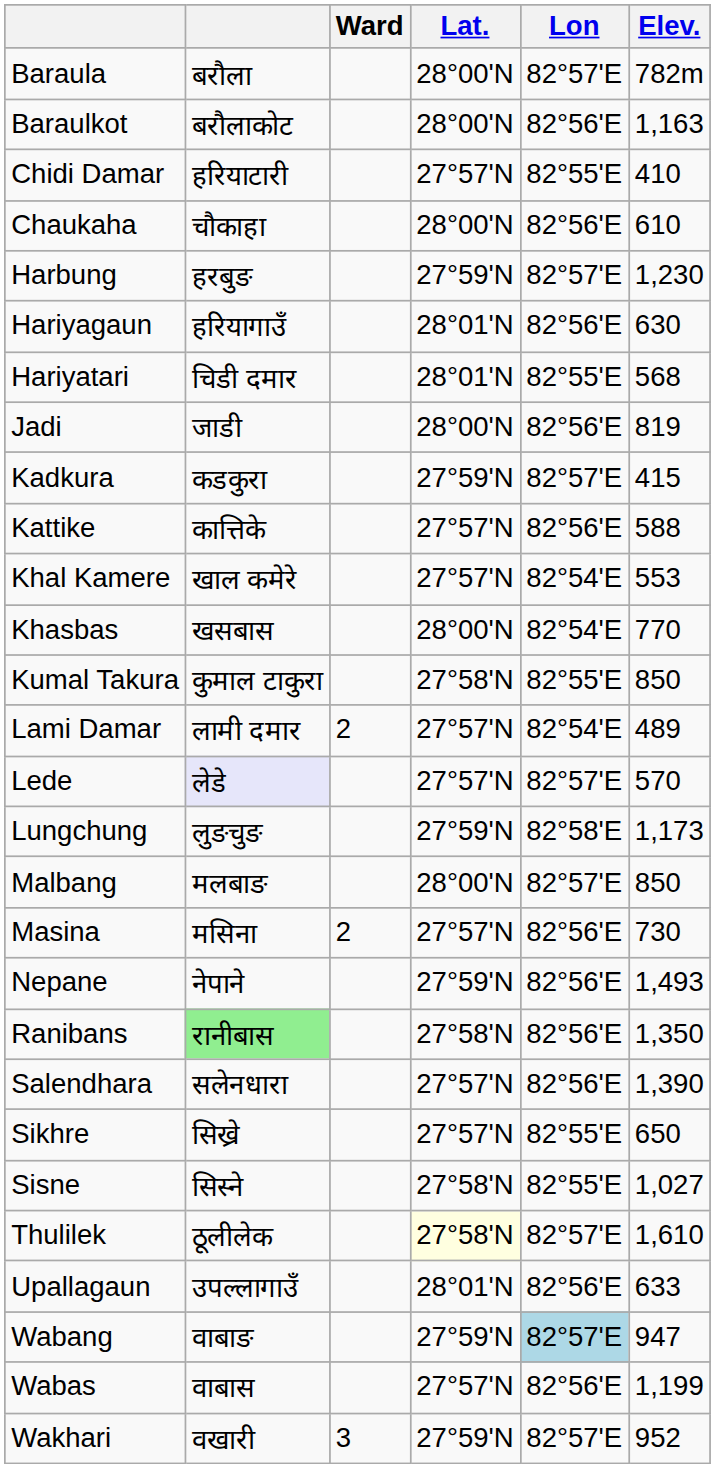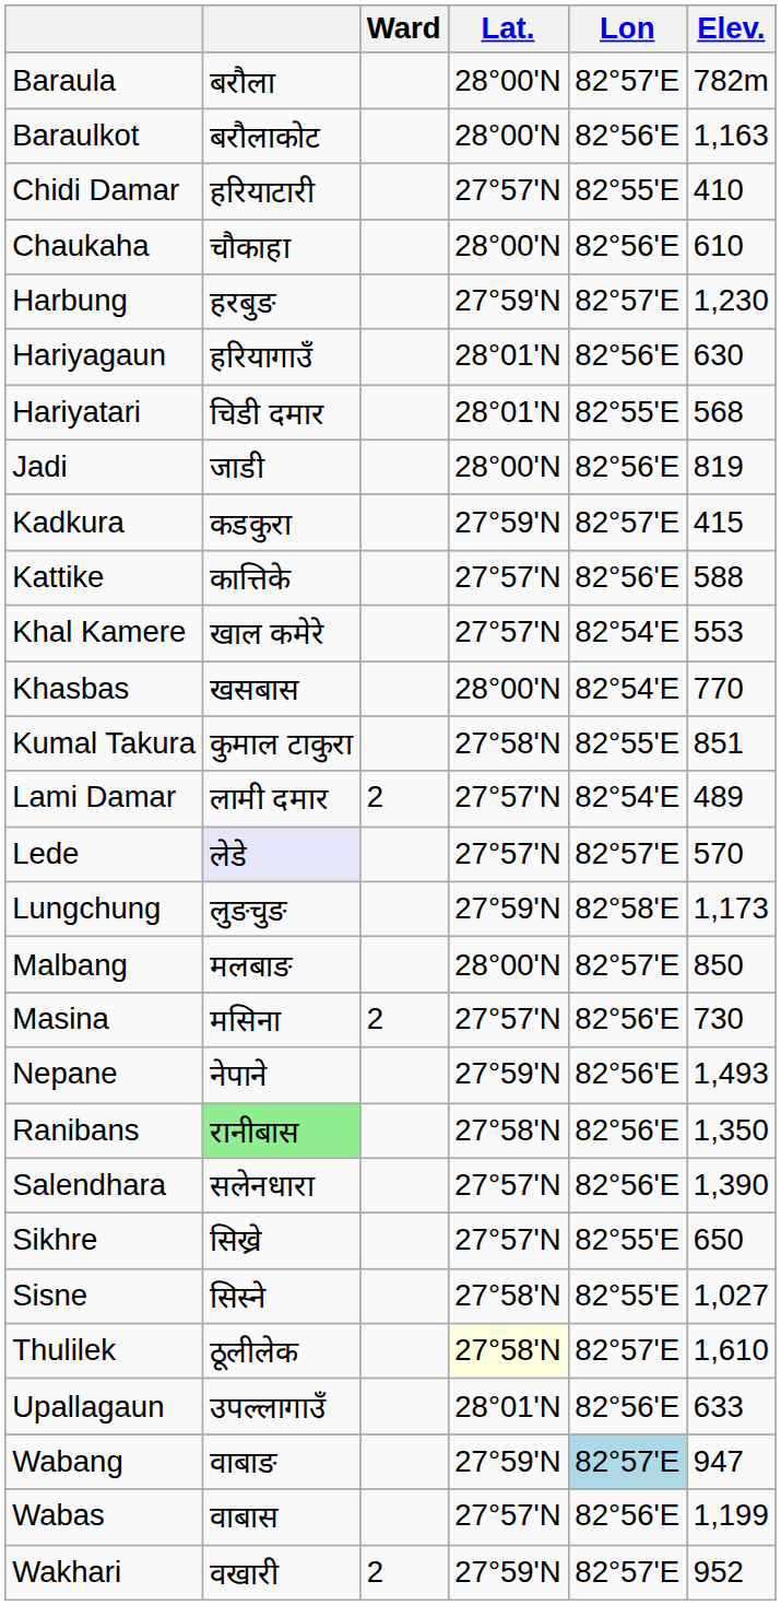Kumal Takura | Elev.: 850 -> 851
Wakhari | Ward: 3 -> 2
